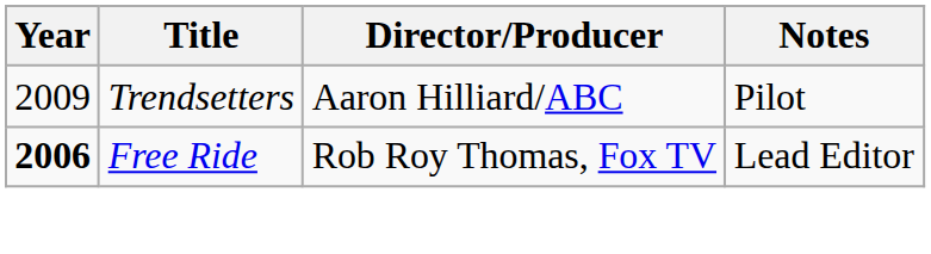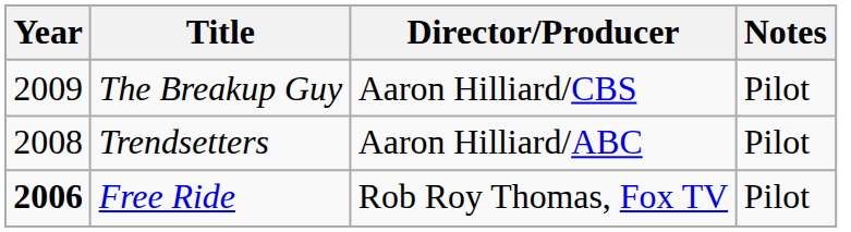+ row: 2009 | The Breakup Guy | Aaron Hilliard/CBS | Pilot
Trendsetters | Year: 2009 -> 2008
Free Ride | Notes: Lead Editor -> Pilot
